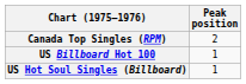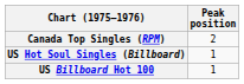rows swapped: US Billboard Hot 100 <-> US Hot Soul Singles (Billboard)
